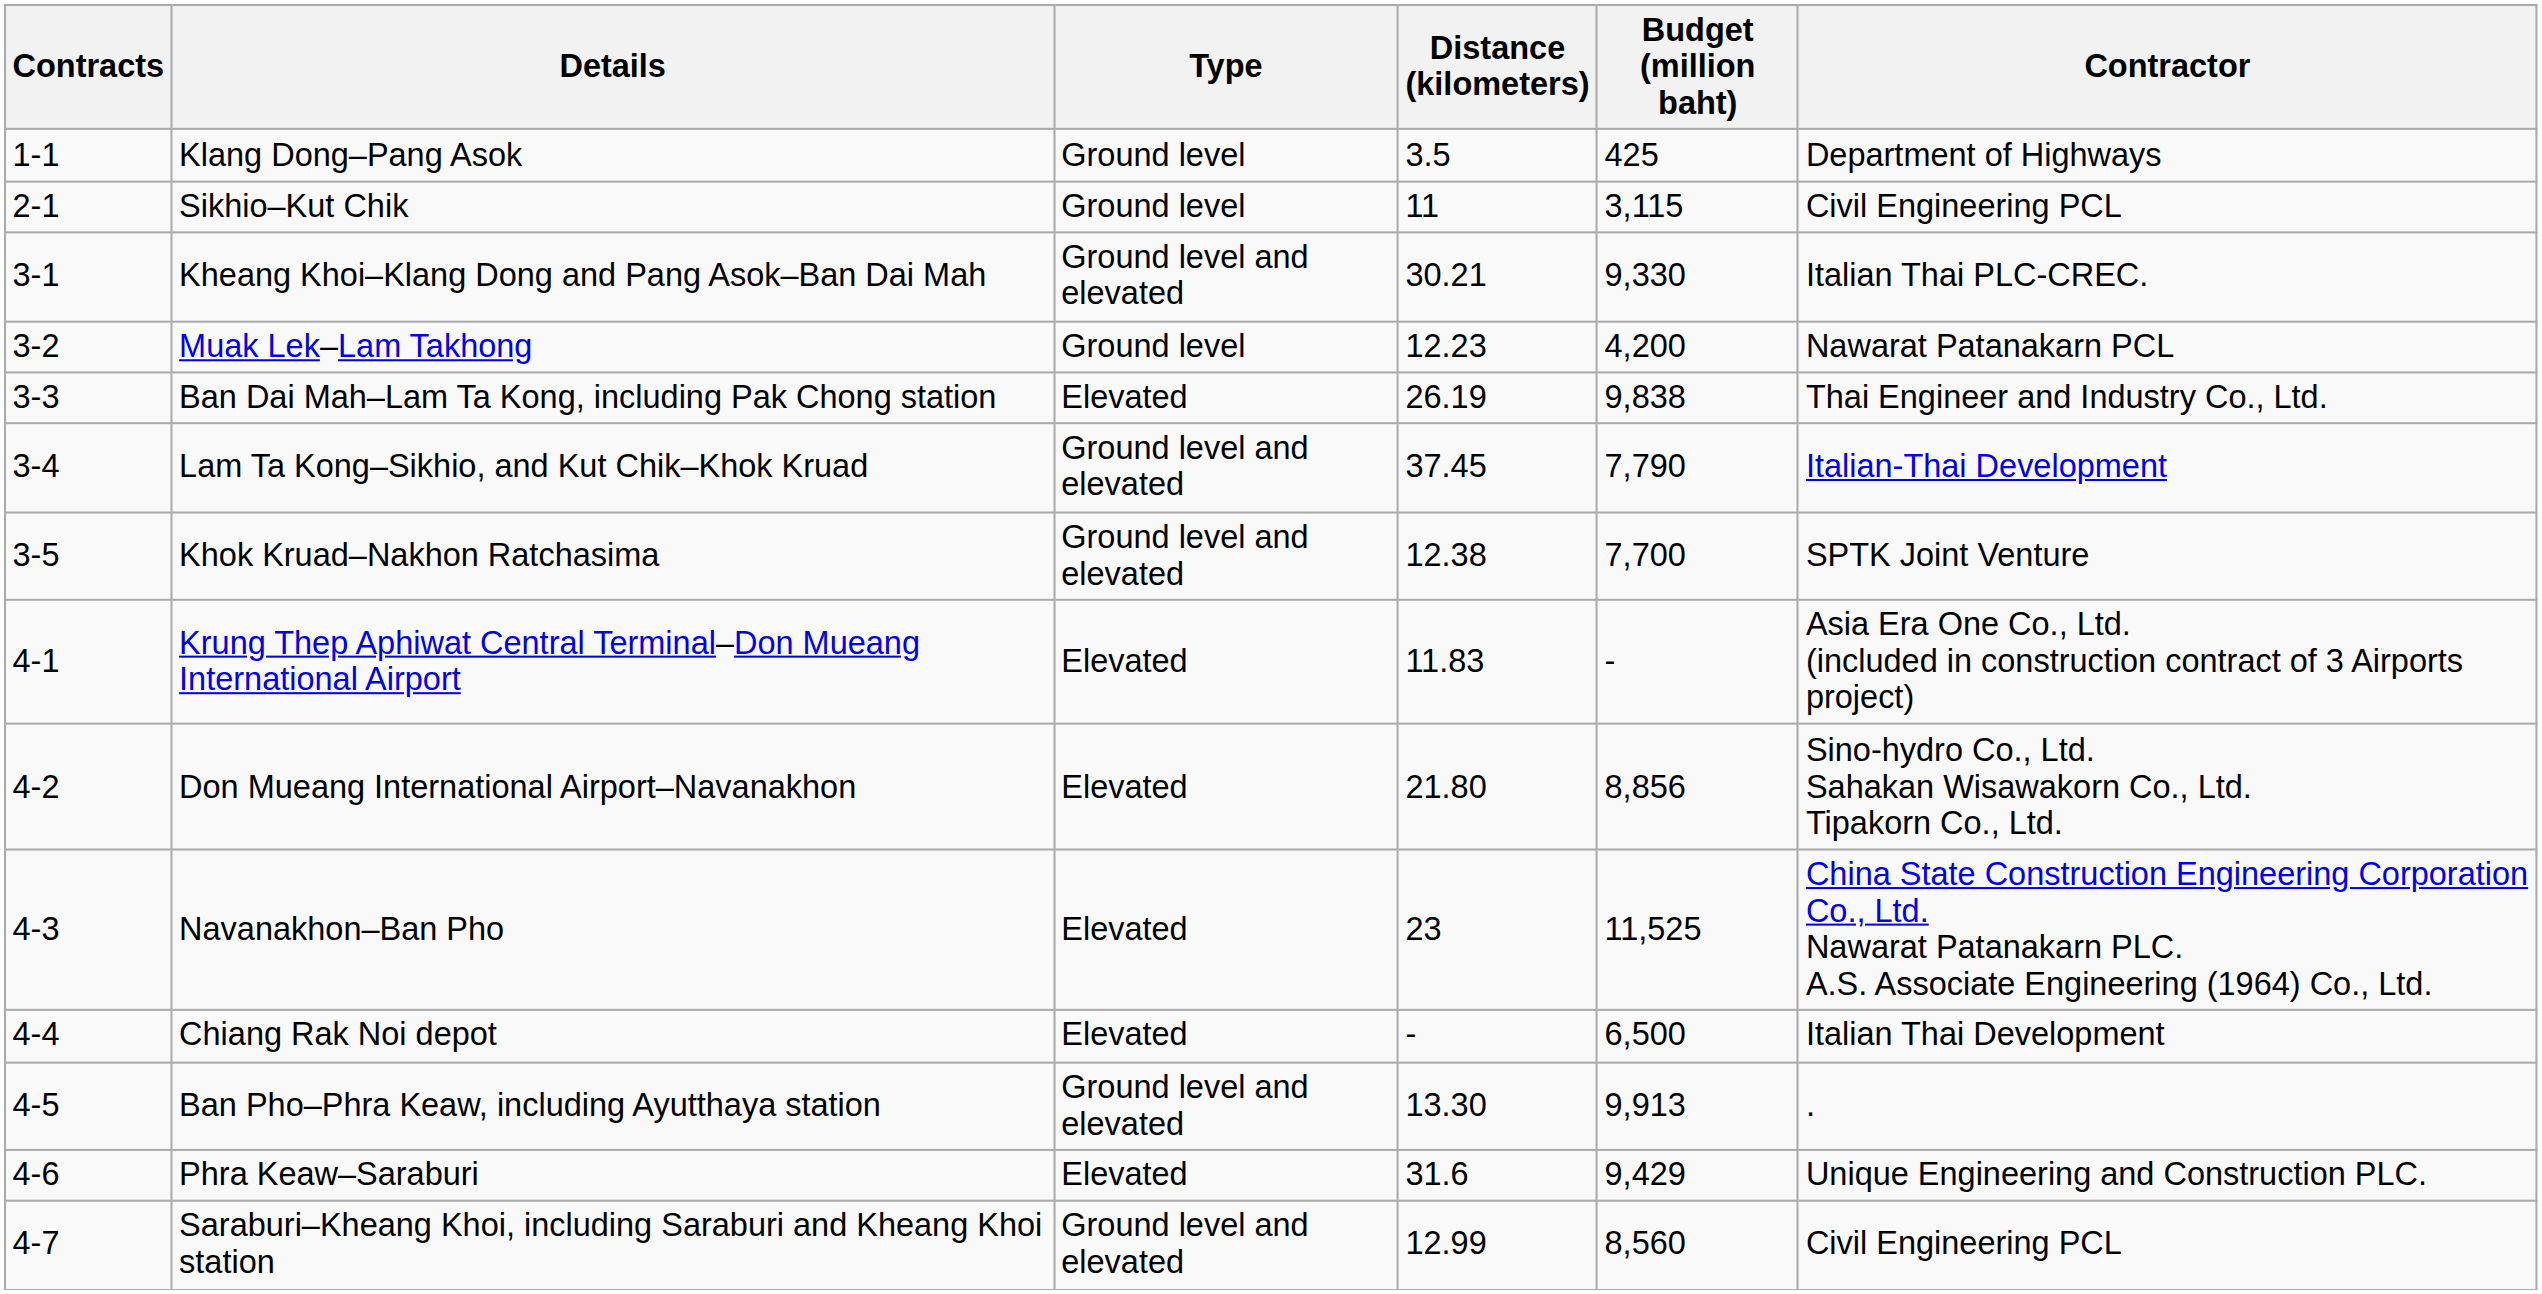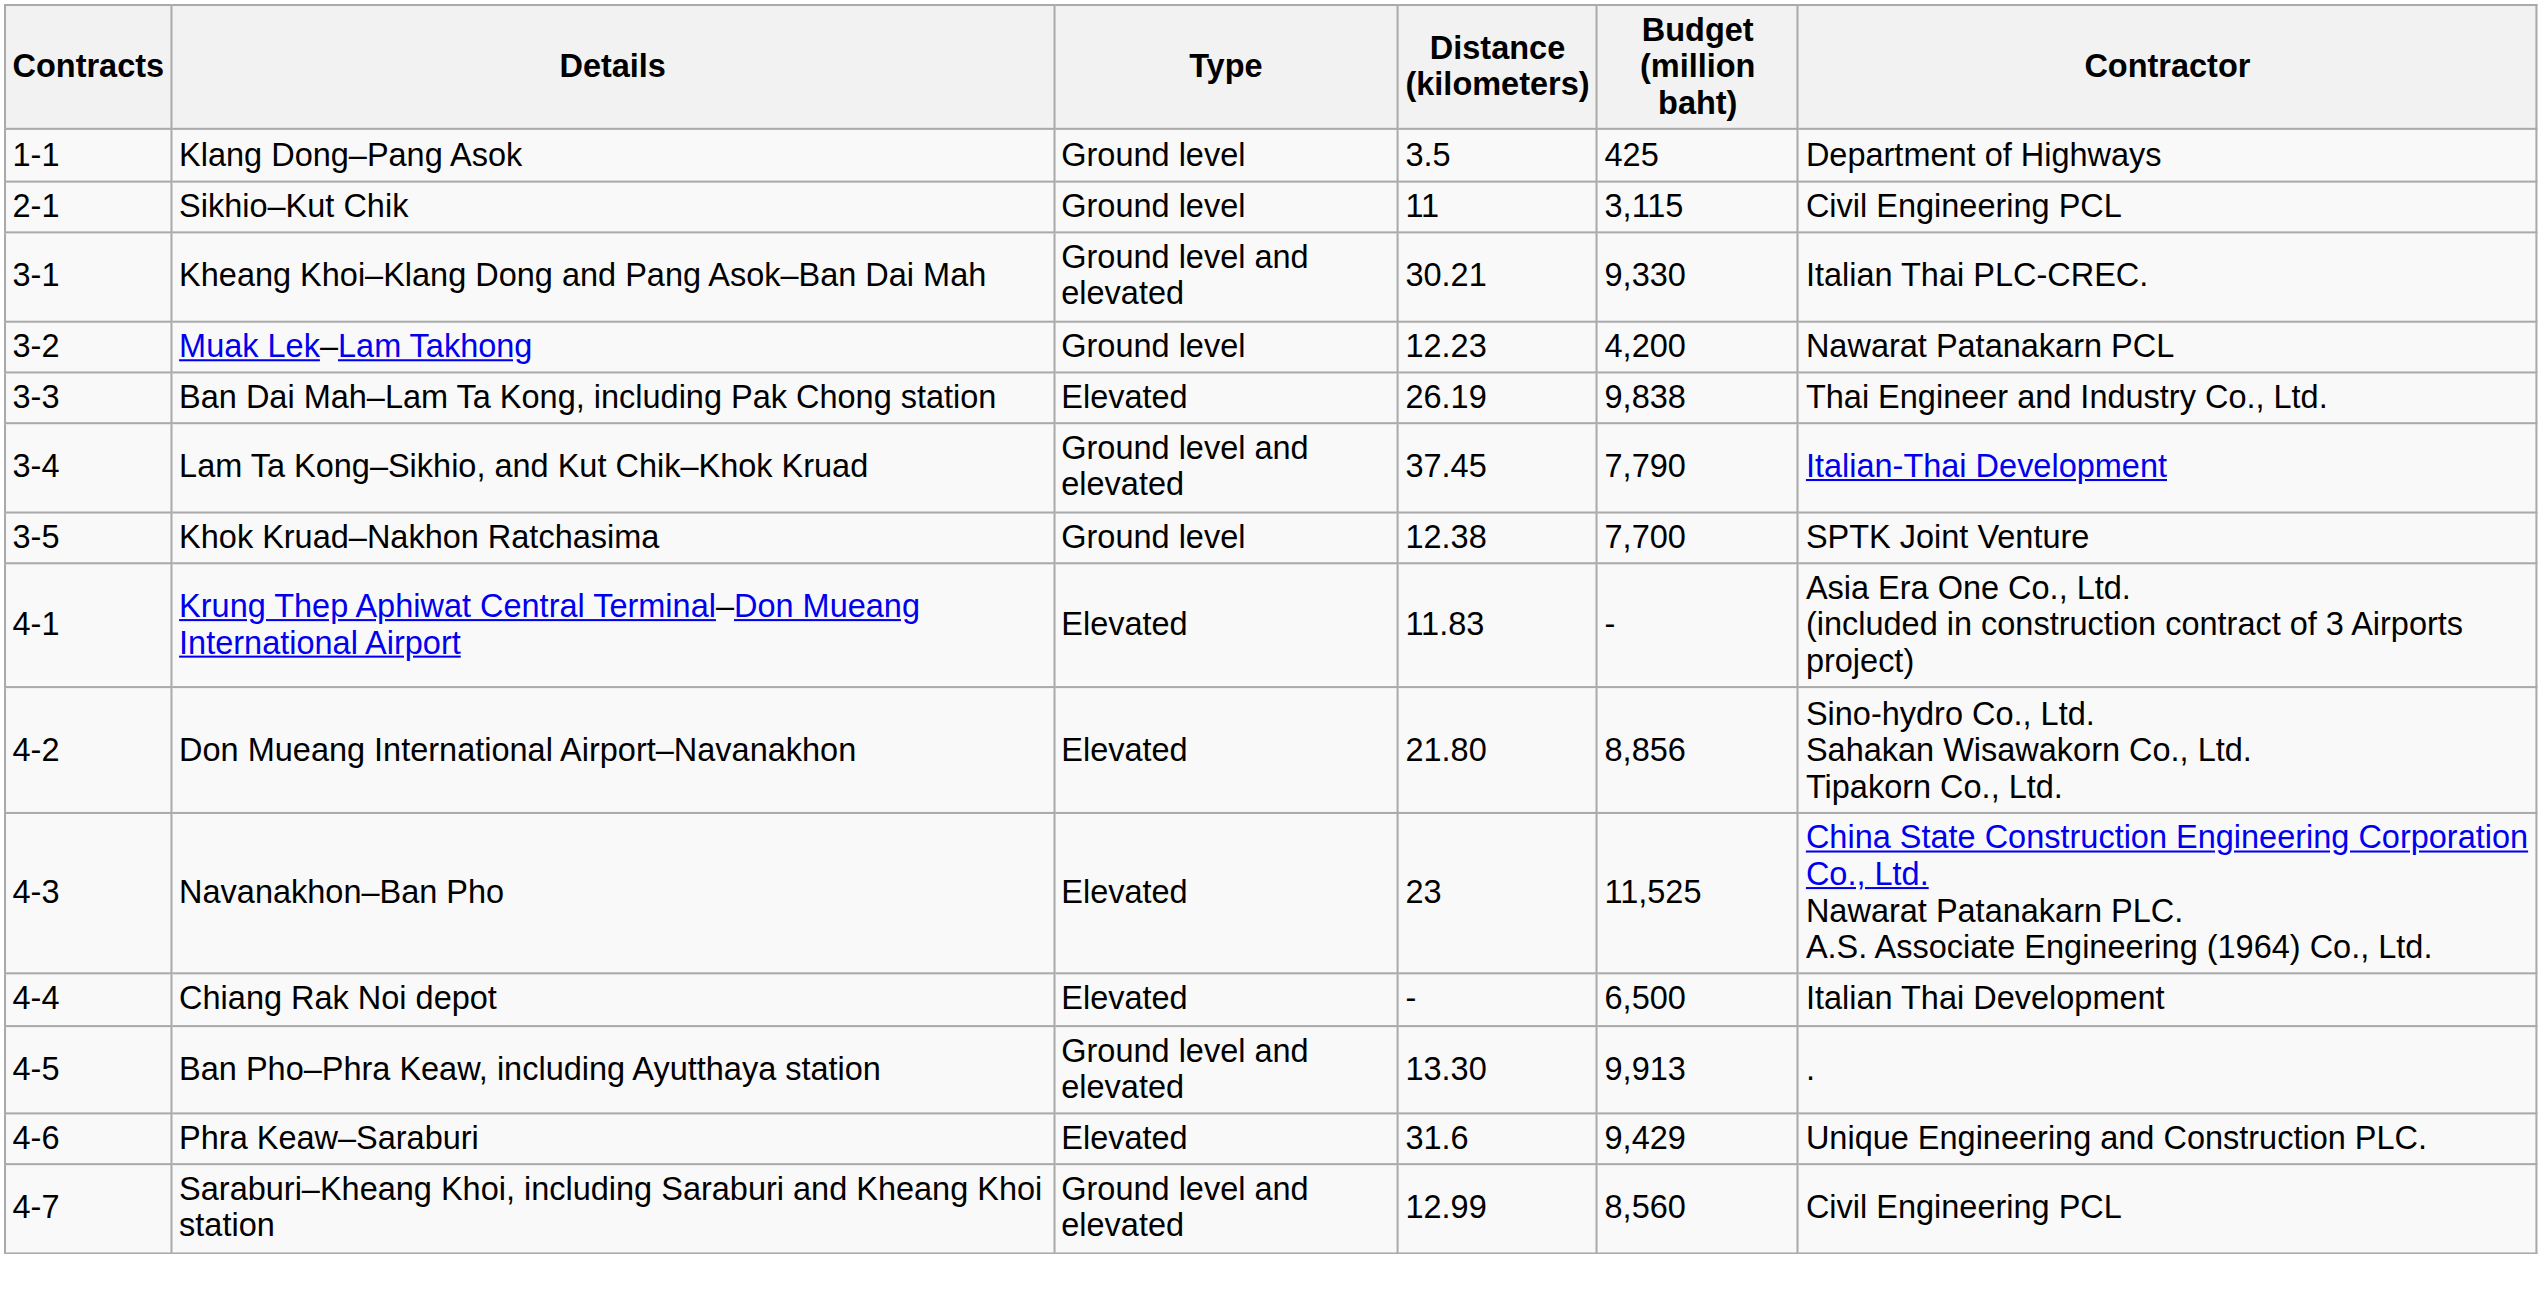Khok Kruad–Nakhon Ratchasima | Type: Ground level and elevated -> Ground level
